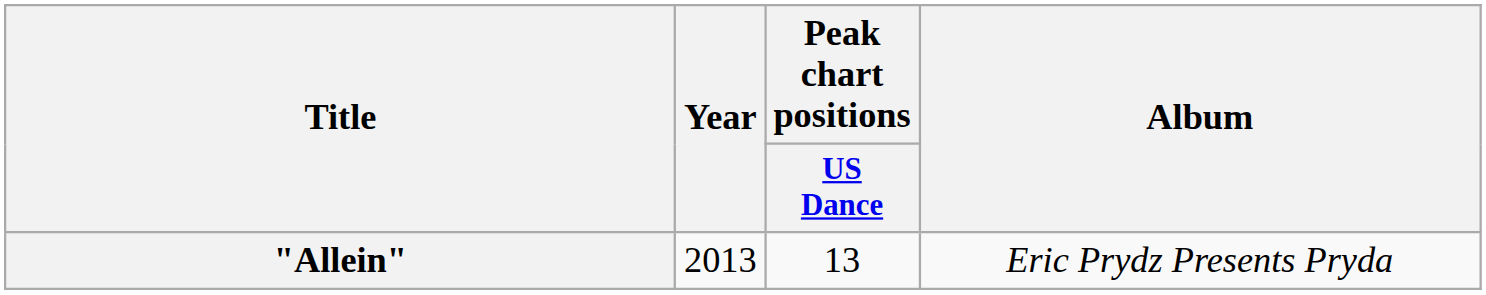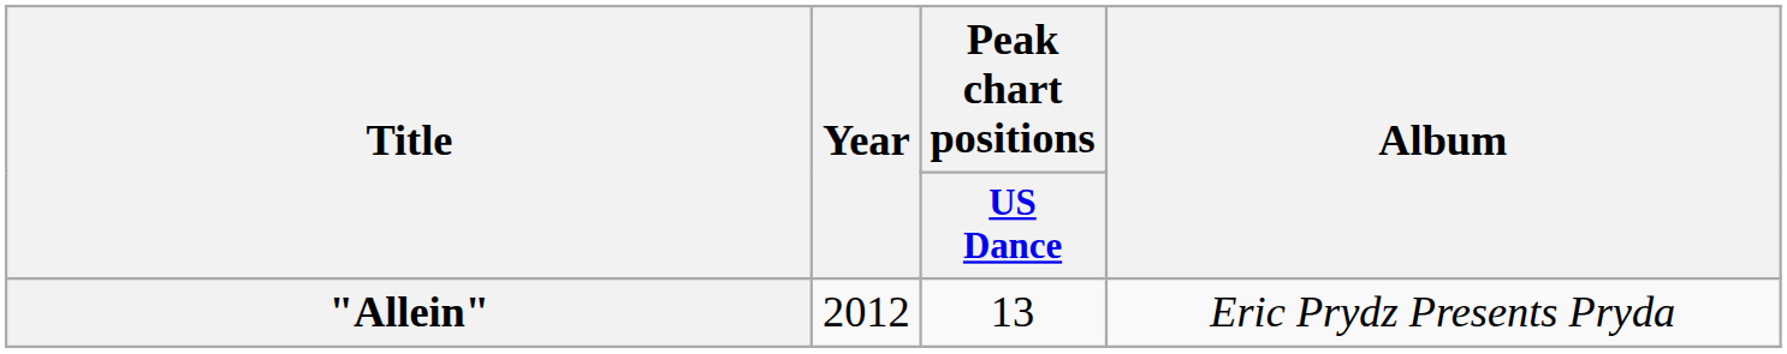"Allein" | Year: 2013 -> 2012
